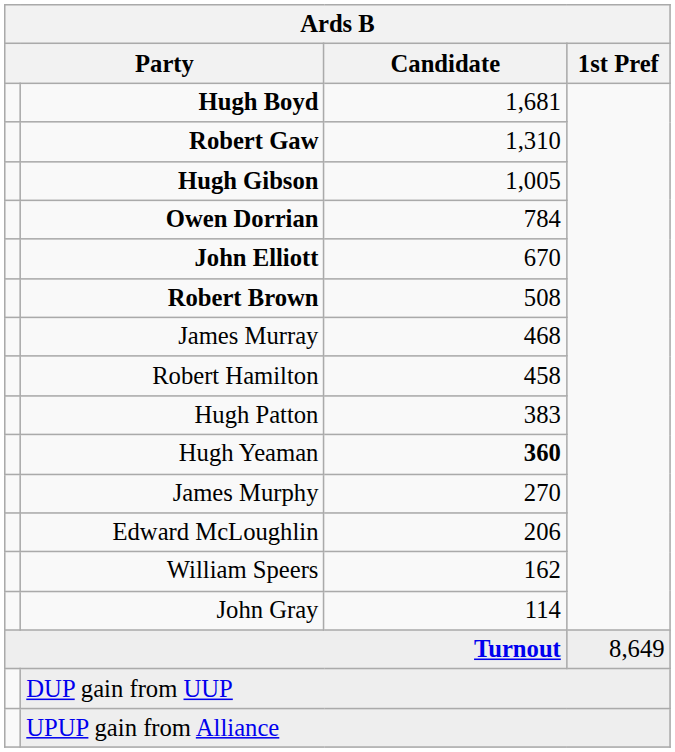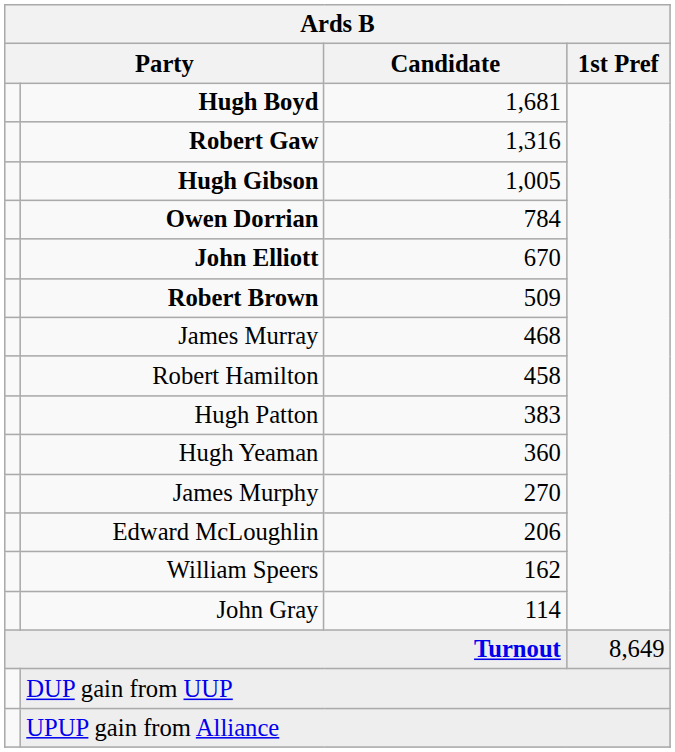Robert Gaw | Candidate: 1,310 -> 1,316
Robert Brown | Candidate: 508 -> 509
Hugh Yeaman | Candidate: bold -> normal
